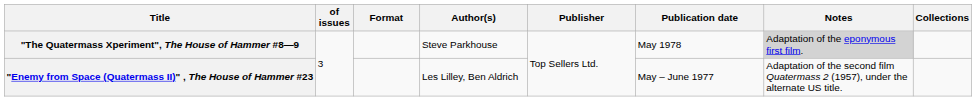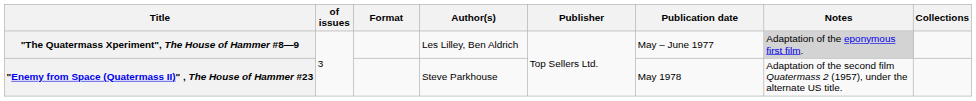"The Quatermass Xperiment", The House of Hammer #8—9 | Author(s): Steve Parkhouse -> Les Lilley, Ben Aldrich
"The Quatermass Xperiment", The House of Hammer #8—9 | Publication date: May 1978 -> May – June 1977
"Enemy from Space (Quatermass II)" , The House of Hammer #23 | Author(s): Les Lilley, Ben Aldrich -> Steve Parkhouse
"Enemy from Space (Quatermass II)" , The House of Hammer #23 | Publication date: May – June 1977 -> May 1978
